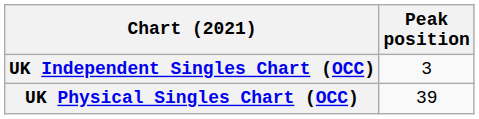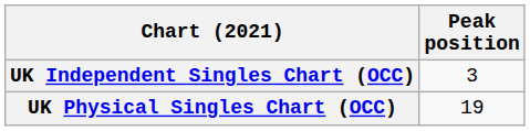UK Physical Singles Chart (OCC) | Peak position: 39 -> 19
